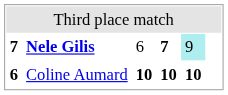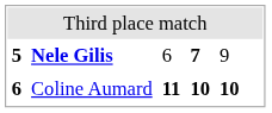Nele Gilis | column 1: 7 -> 5
Nele Gilis | column 5: paleturquoise background -> no background
Coline Aumard | column 3: 10 -> 11
